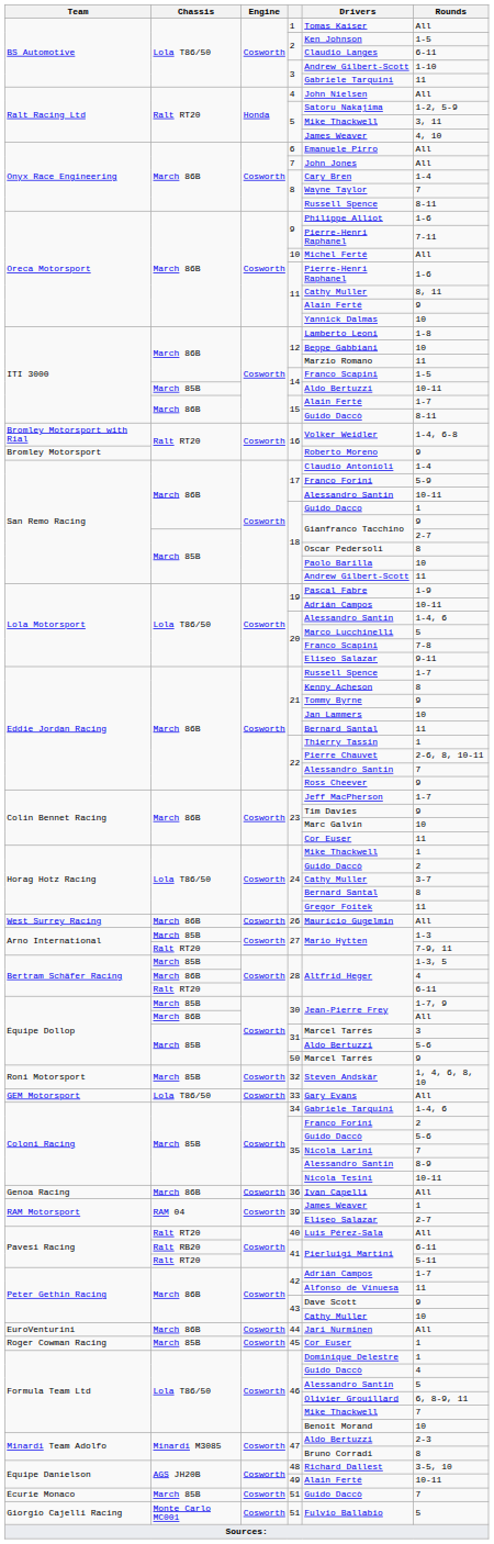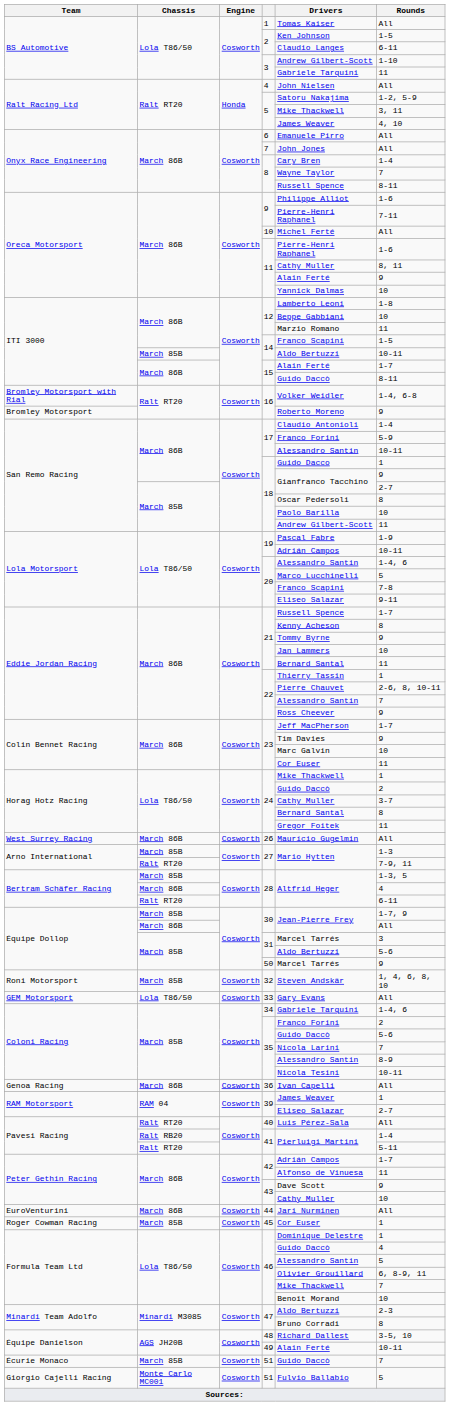Ralt RB20 / 41 | Rounds: 6-11 -> 1-4
